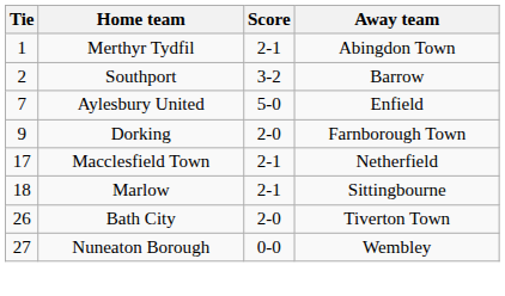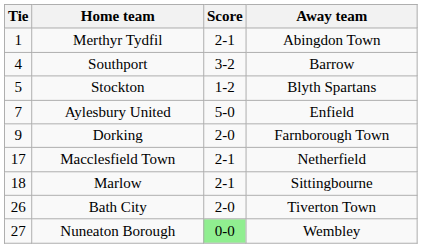Southport | Tie: 2 -> 4
+ row: 5 | Stockton | 1-2 | Blyth Spartans
Nuneaton Borough | Score: no background -> lightgreen background
